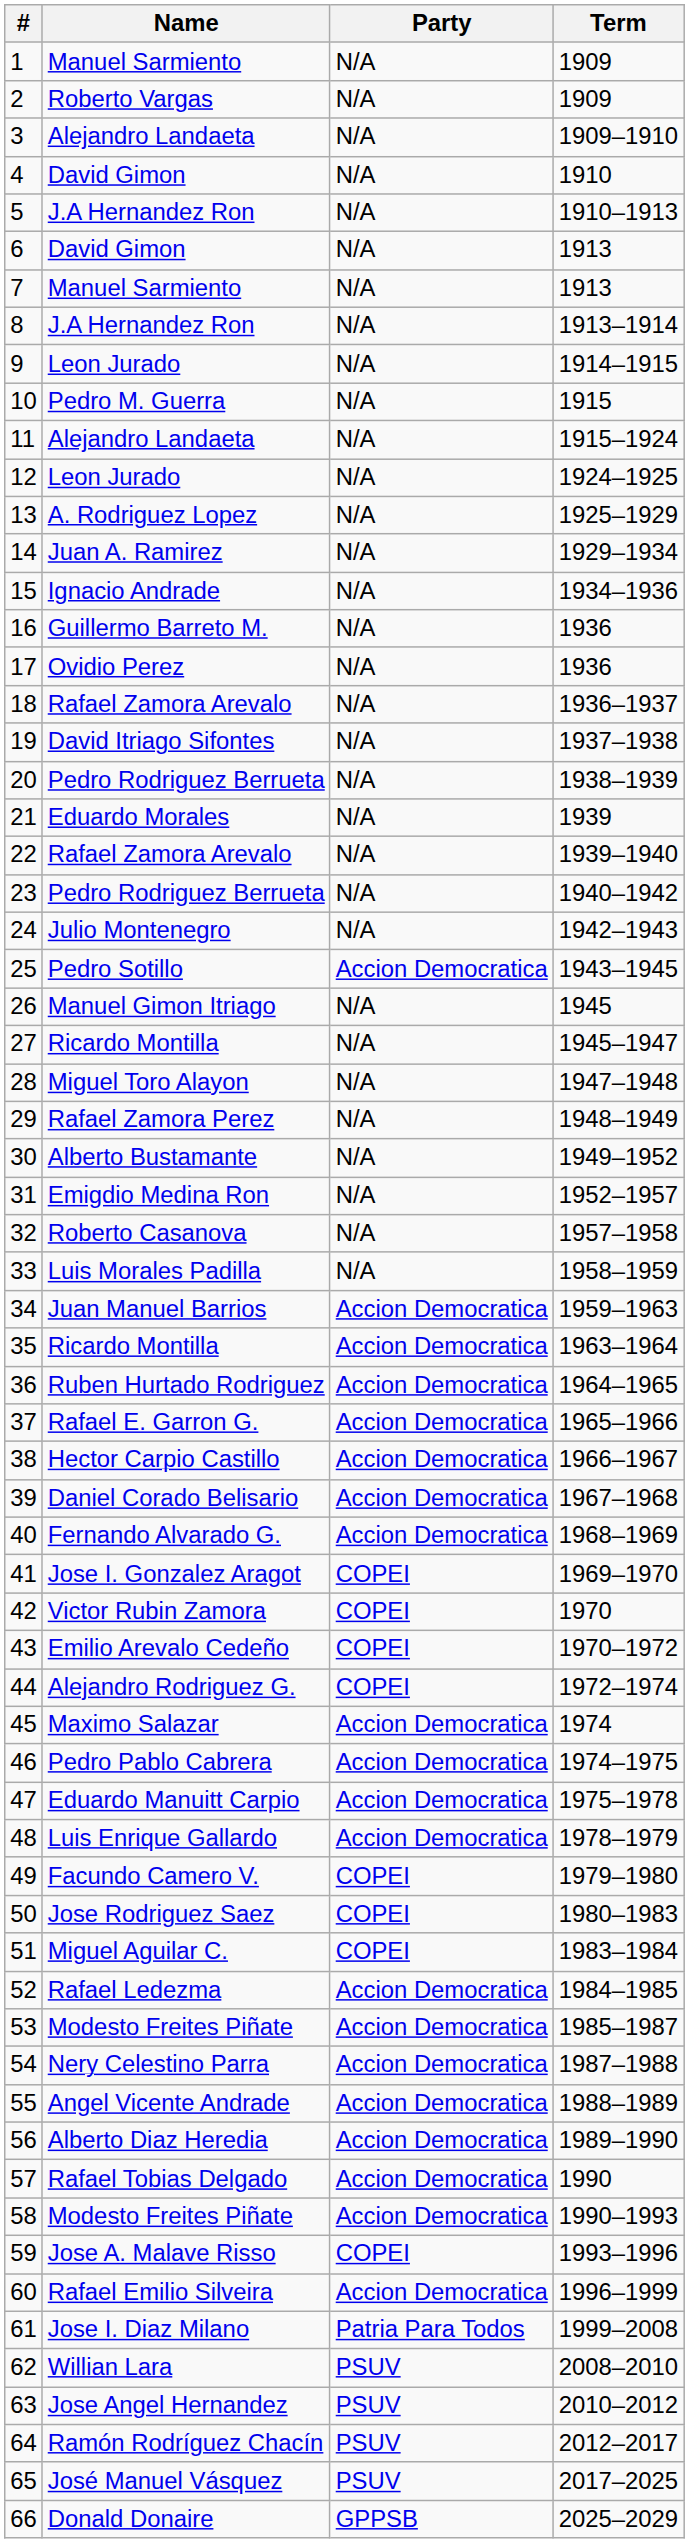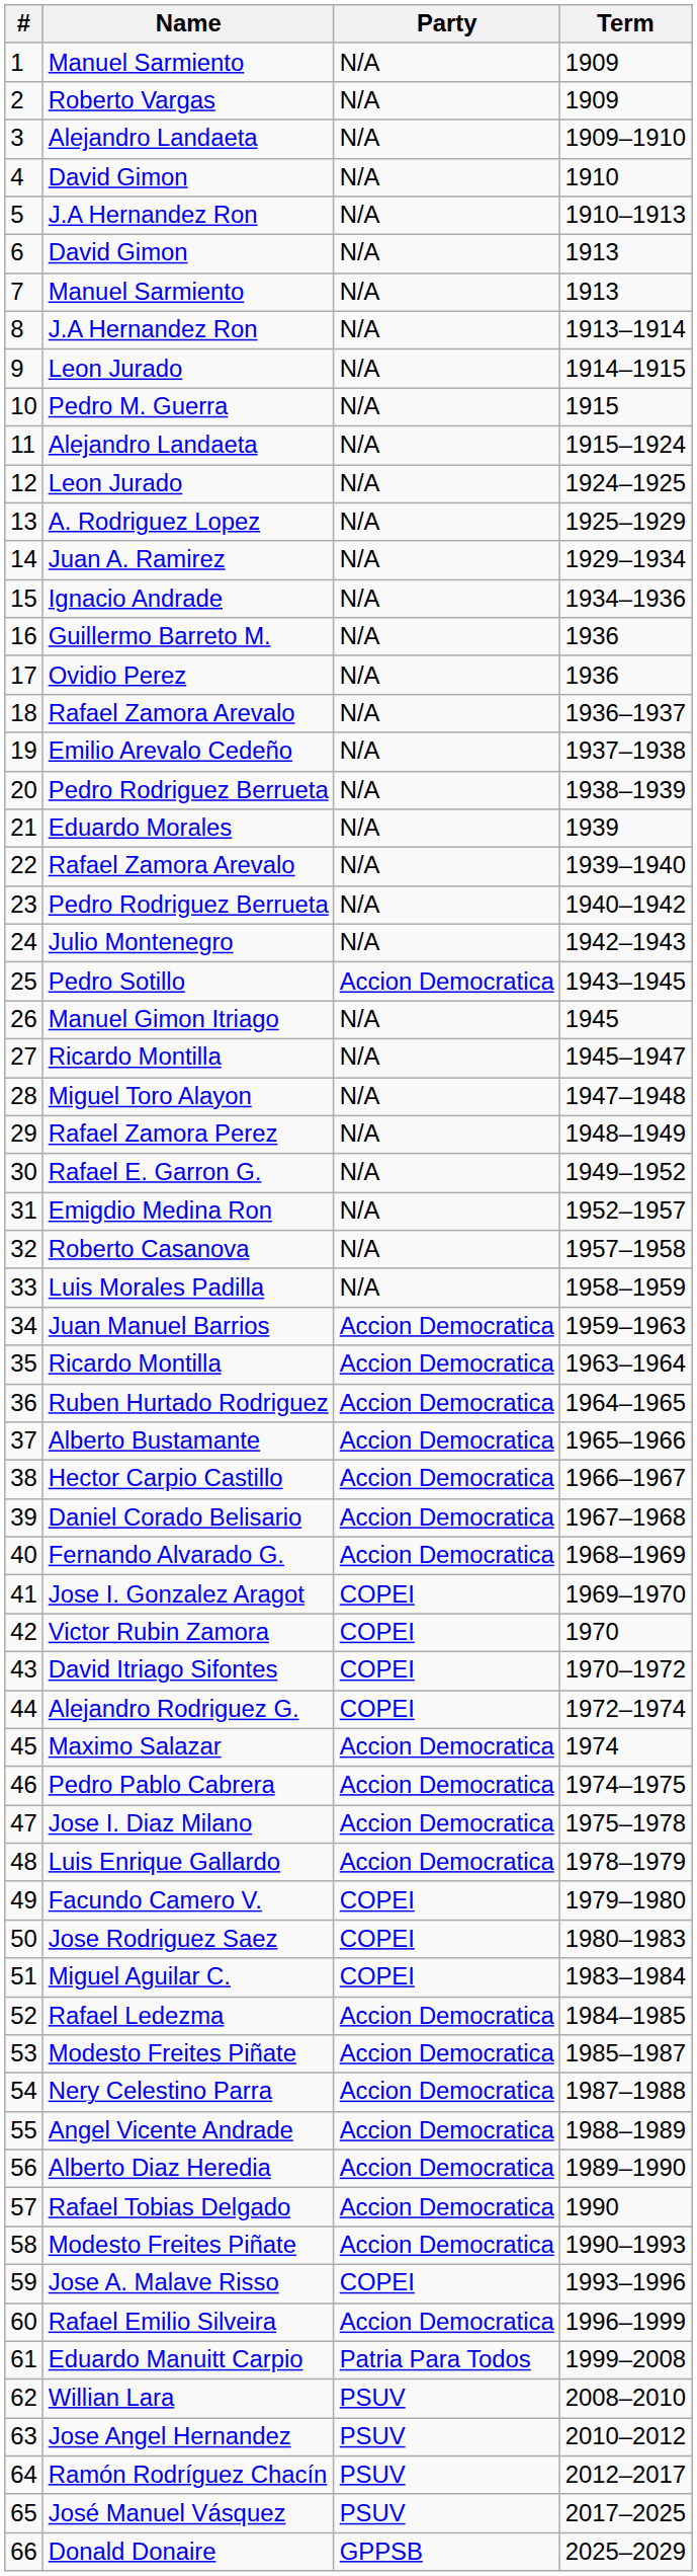19 | Name: David Itriago Sifontes -> Emilio Arevalo Cedeño
30 | Name: Alberto Bustamante -> Rafael E. Garron G.
37 | Name: Rafael E. Garron G. -> Alberto Bustamante
43 | Name: Emilio Arevalo Cedeño -> David Itriago Sifontes
47 | Name: Eduardo Manuitt Carpio -> Jose I. Diaz Milano
61 | Name: Jose I. Diaz Milano -> Eduardo Manuitt Carpio
